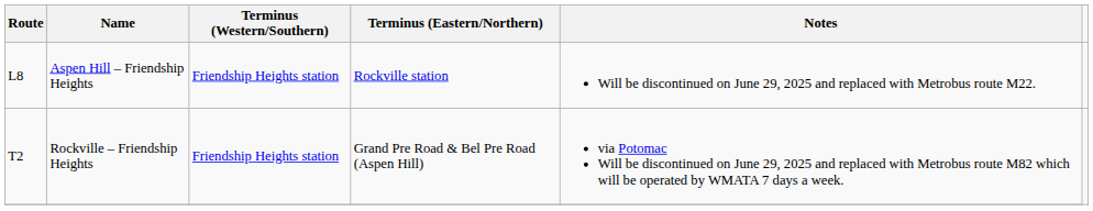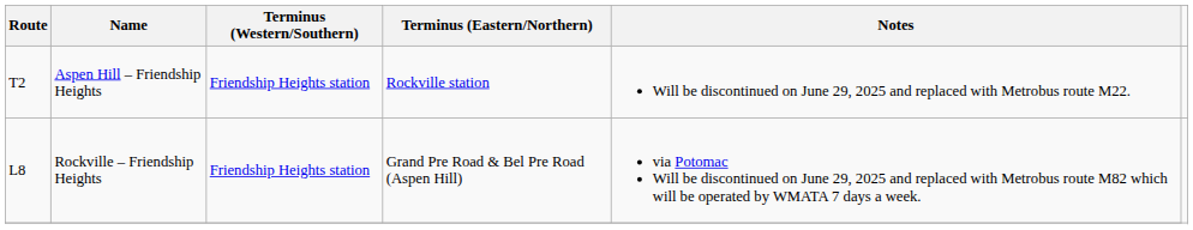Aspen Hill – Friendship Heights | Route: L8 -> T2
Rockville – Friendship Heights | Route: T2 -> L8
